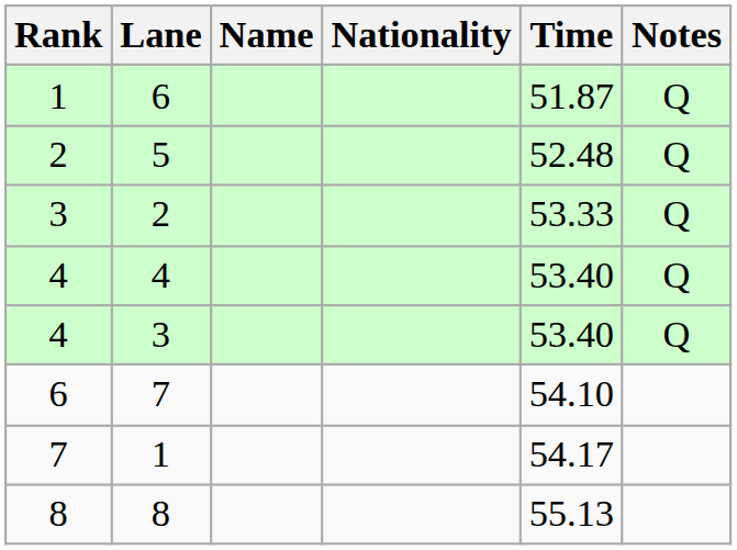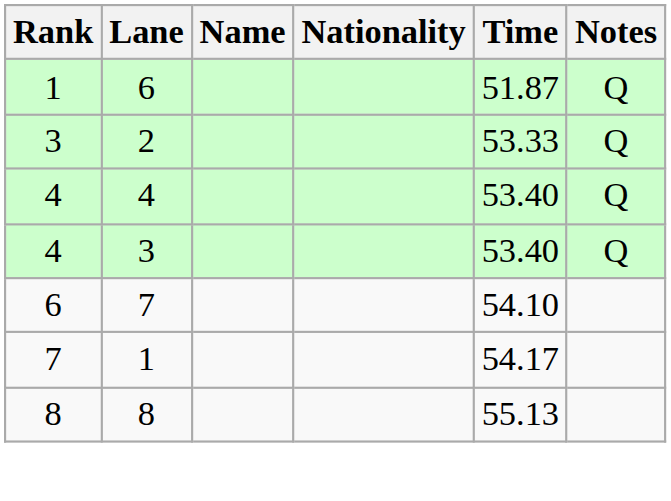- row: 2 | 5 | 52.48 | Q
